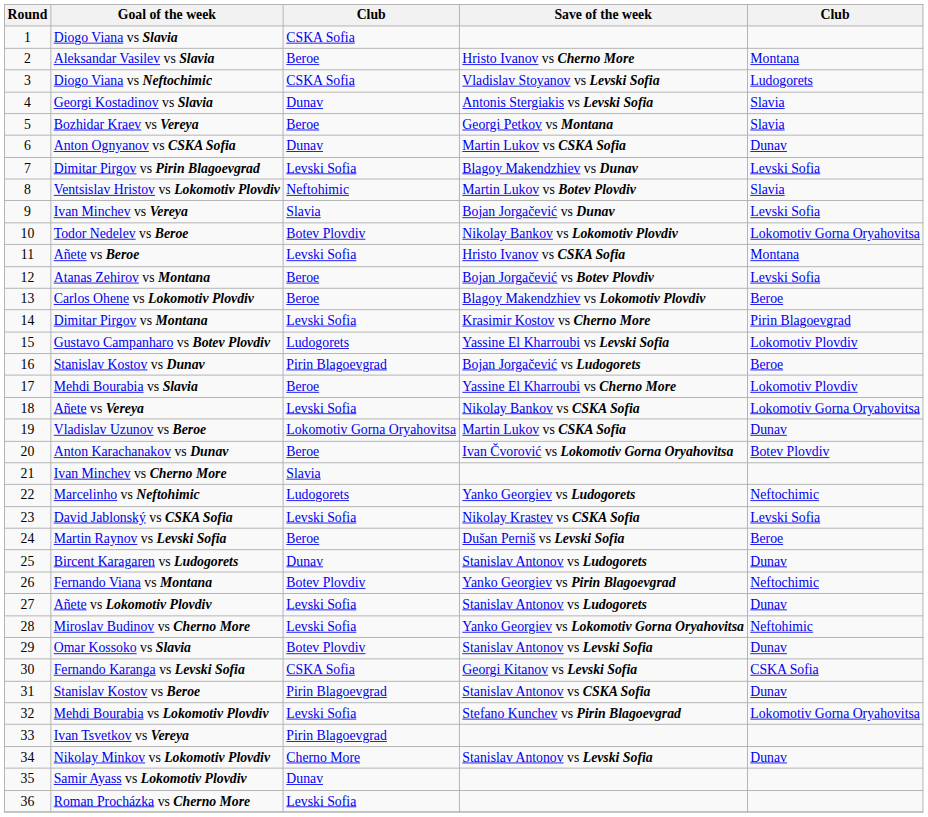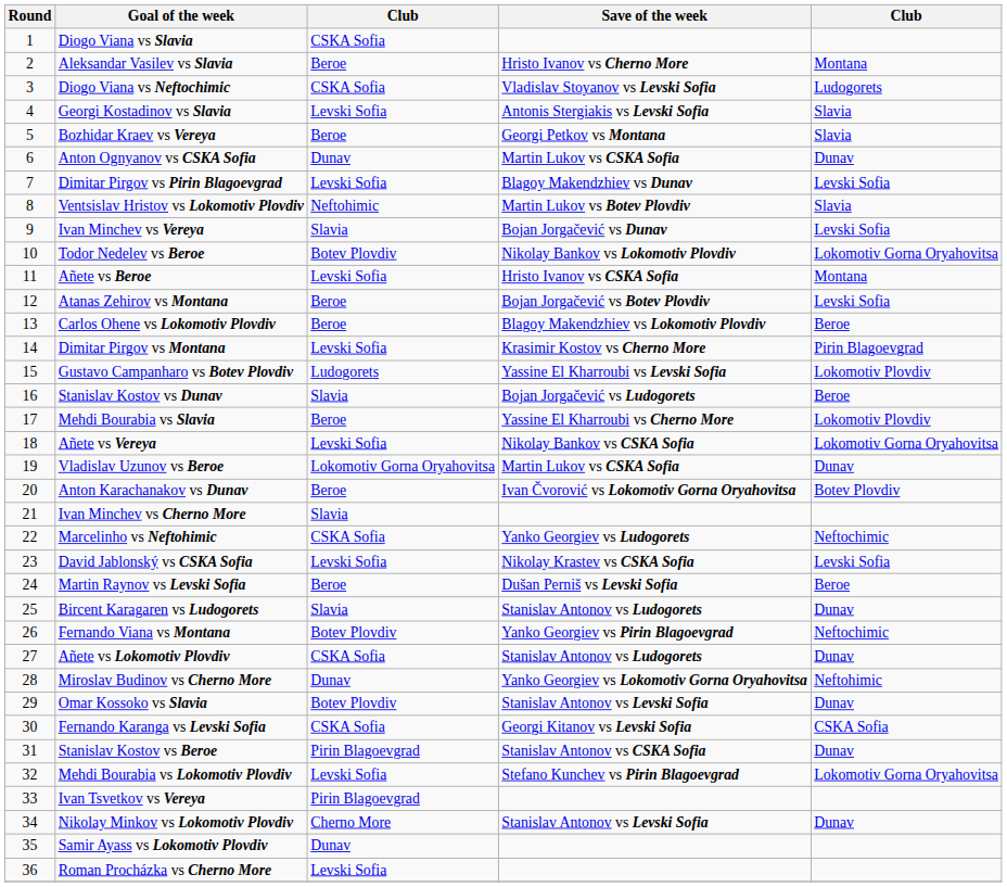Georgi Kostadinov vs Slavia | column 3: Dunav -> Levski Sofia
Stanislav Kostov vs Dunav | column 3: Pirin Blagoevgrad -> Slavia
Marcelinho vs Neftohimic | column 3: Ludogorets -> CSKA Sofia
Bircent Karagaren vs Ludogorets | column 3: Dunav -> Slavia
Añete vs Lokomotiv Plovdiv | column 3: Levski Sofia -> CSKA Sofia
Miroslav Budinov vs Cherno More | column 3: Levski Sofia -> Dunav
